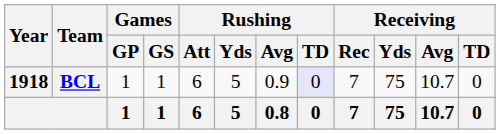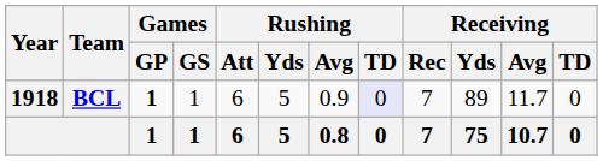BCL | Games / GP: normal -> bold
BCL | Receiving / Yds: 75 -> 89
BCL | Receiving / Avg: 10.7 -> 11.7
